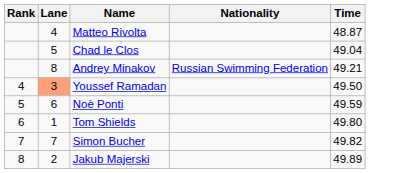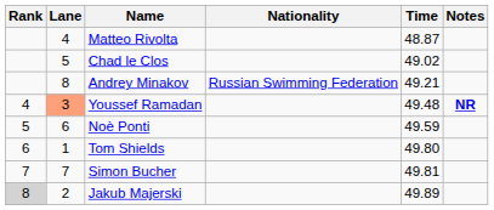+ column: Notes | NR
Chad le Clos | Time: 49.04 -> 49.02
Youssef Ramadan | Time: 49.50 -> 49.48
Simon Bucher | Time: 49.82 -> 49.81
Jakub Majerski | Rank: no background -> lightgrey background
